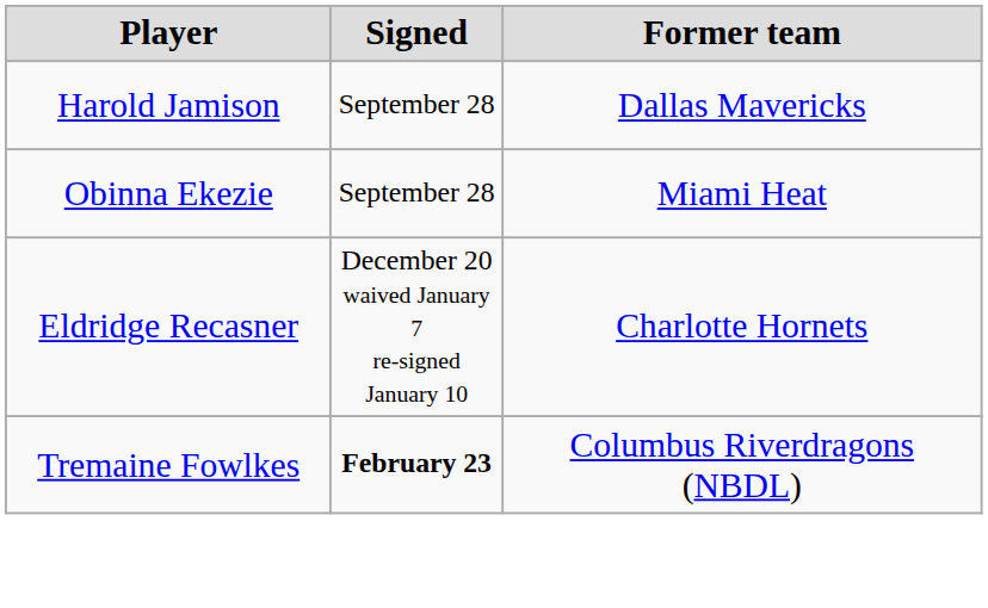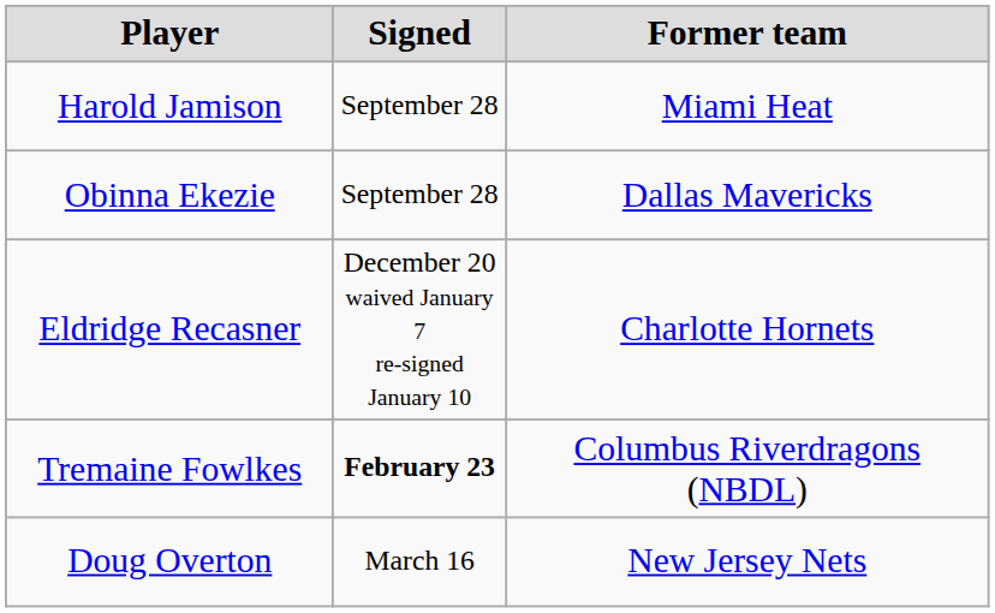Harold Jamison | Former team: Dallas Mavericks -> Miami Heat
Obinna Ekezie | Former team: Miami Heat -> Dallas Mavericks
+ row: Doug Overton | March 16 | New Jersey Nets
